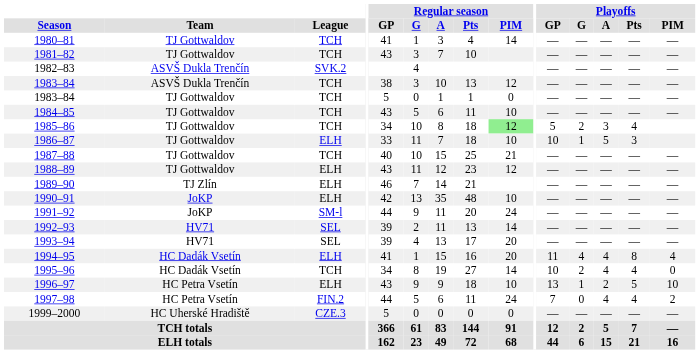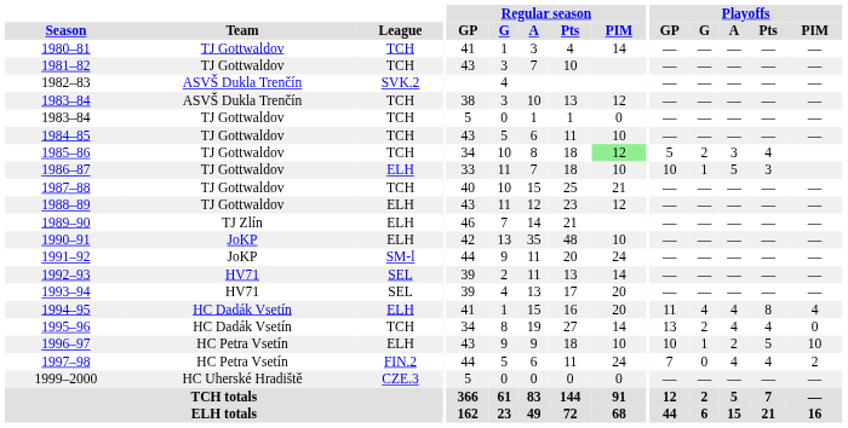1995–96 | Playoffs / GP: 10 -> 13
1996–97 | Playoffs / GP: 13 -> 10
